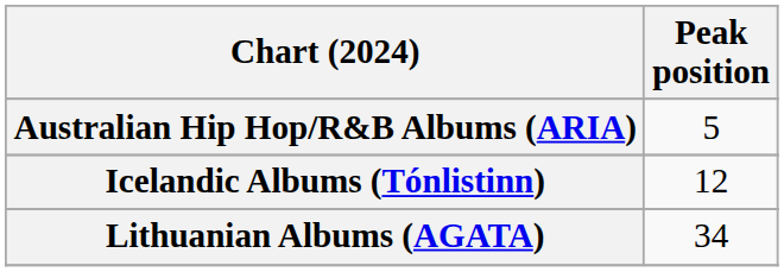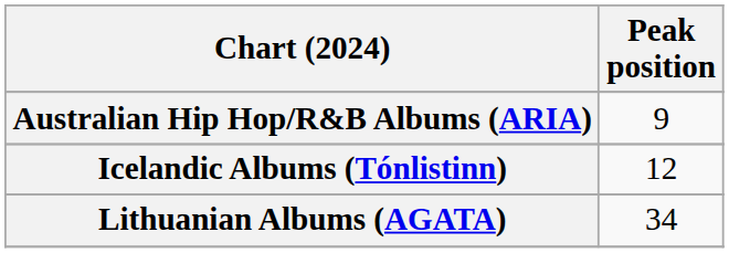Australian Hip Hop/R&B Albums (ARIA) | Peak position: 5 -> 9
